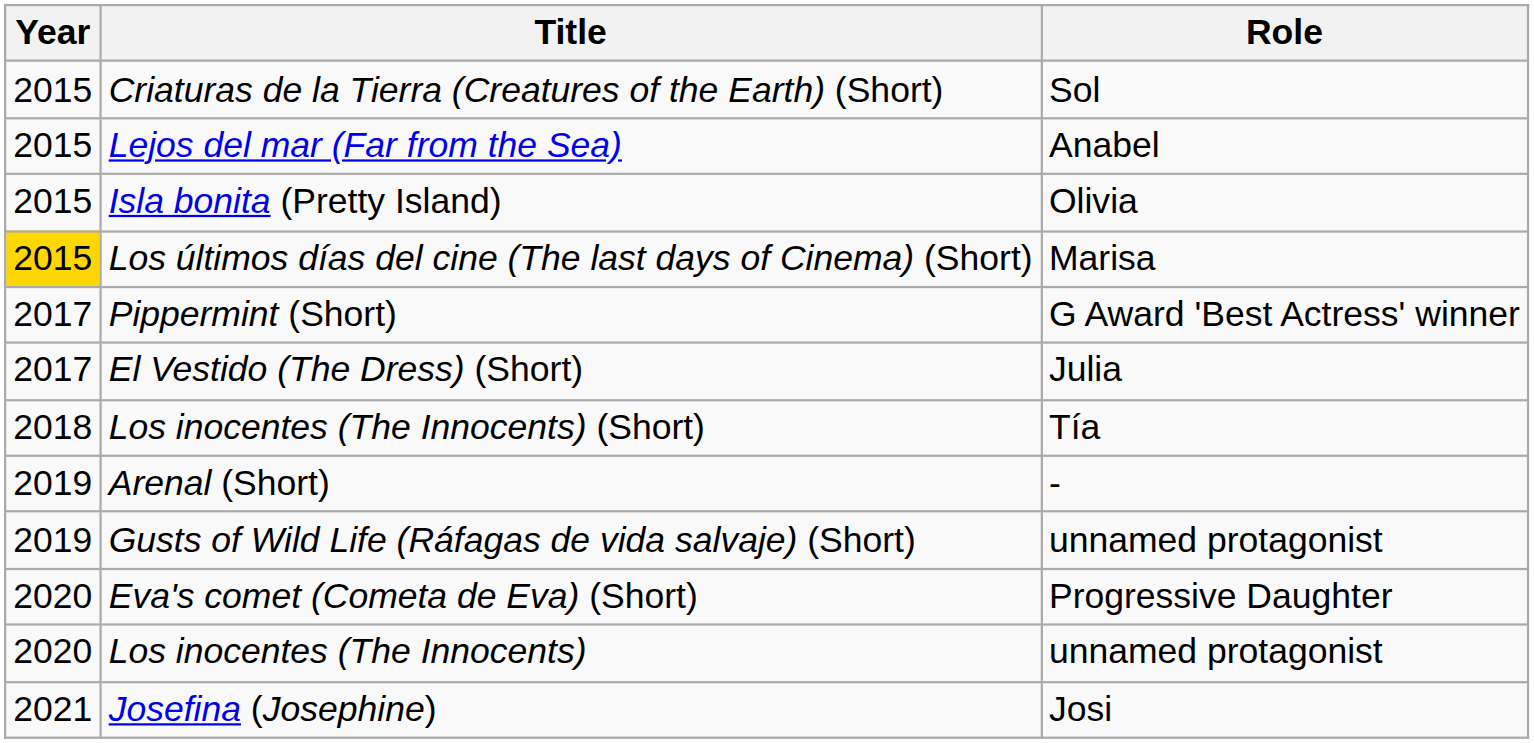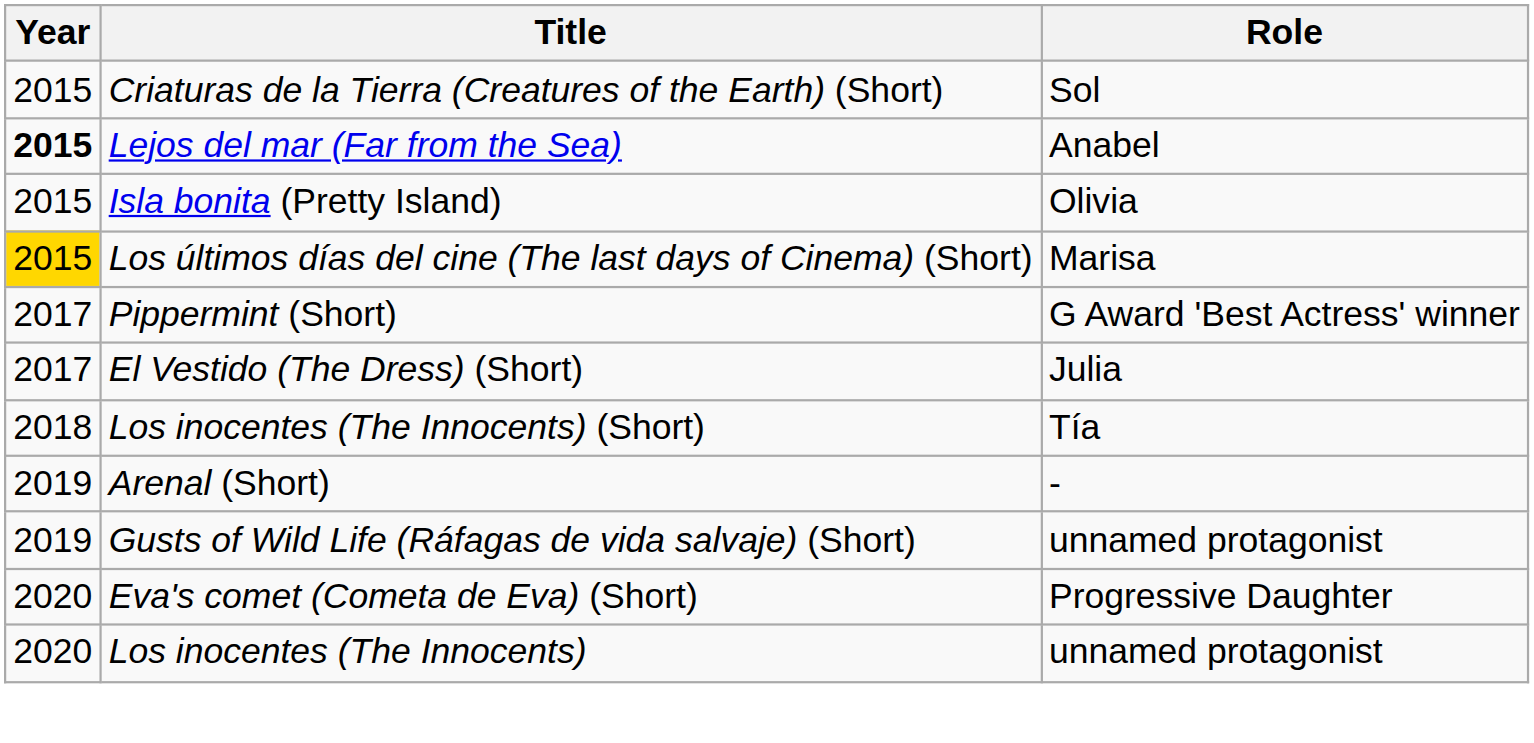Lejos del mar (Far from the Sea) | Year: normal -> bold
- row: 2021 | Josefina (Josephine) | Josi
